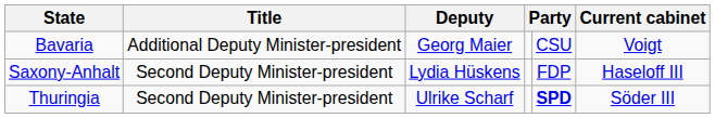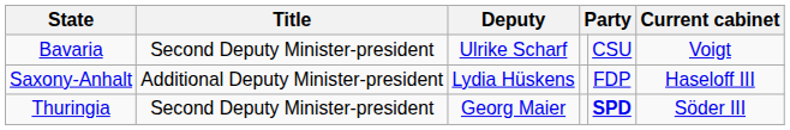Bavaria | Title: Additional Deputy Minister-president -> Second Deputy Minister-president
Bavaria | Deputy: Georg Maier -> Ulrike Scharf
Saxony-Anhalt | Title: Second Deputy Minister-president -> Additional Deputy Minister-president
Thuringia | Deputy: Ulrike Scharf -> Georg Maier
